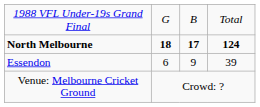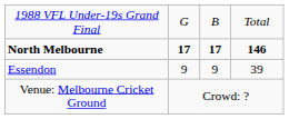North Melbourne | column 2: 18 -> 17
North Melbourne | column 4: 124 -> 146
Essendon | column 2: 6 -> 9
